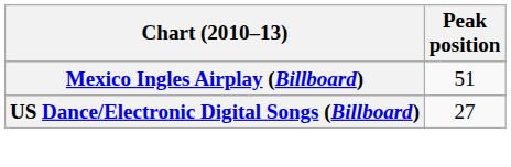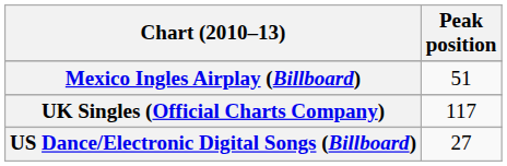+ row: UK Singles (Official Charts Company) | 117
